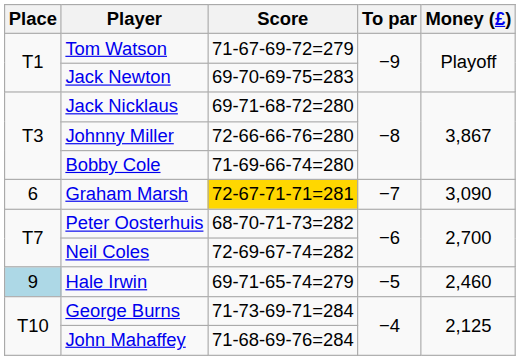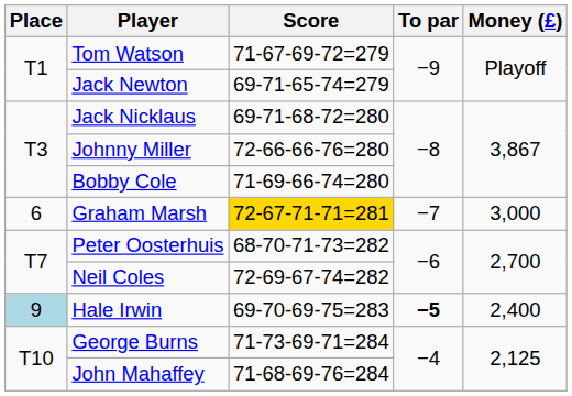Jack Newton | Score: 69-70-69-75=283 -> 69-71-65-74=279
Graham Marsh | Money (£): 3,090 -> 3,000
Hale Irwin | Score: 69-71-65-74=279 -> 69-70-69-75=283
Hale Irwin | To par: normal -> bold
Hale Irwin | Money (£): 2,460 -> 2,400
